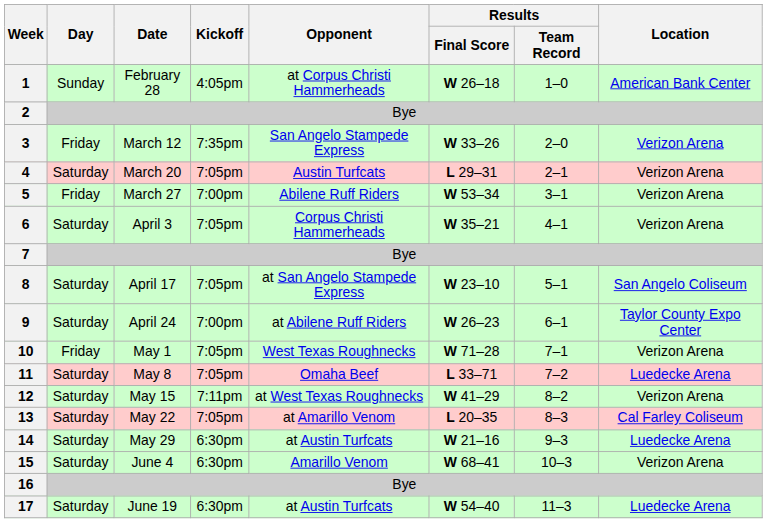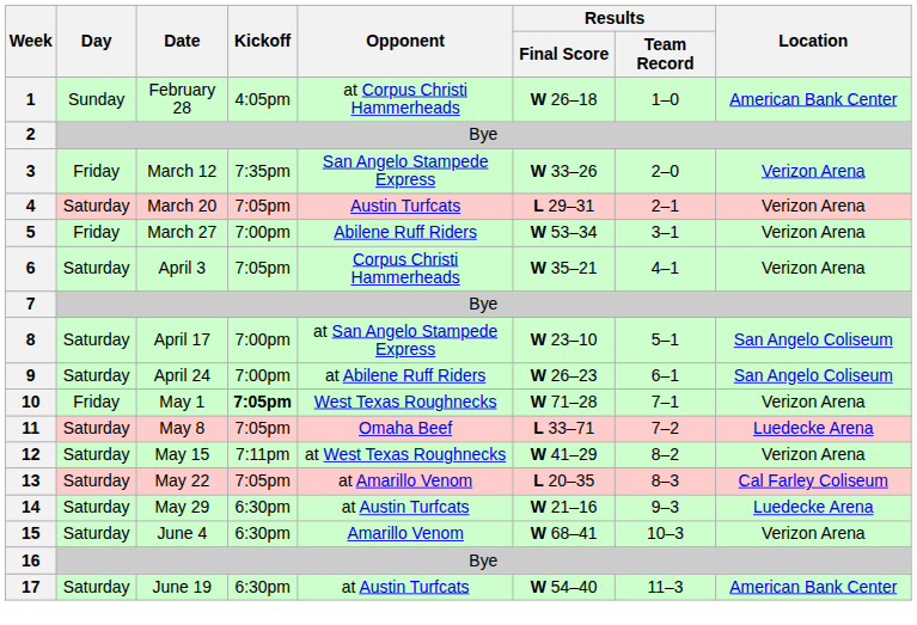8 | Kickoff: 7:05pm -> 7:00pm
9 | Location: Taylor County Expo Center -> San Angelo Coliseum
10 | Kickoff: normal -> bold
17 | Location: Luedecke Arena -> American Bank Center
